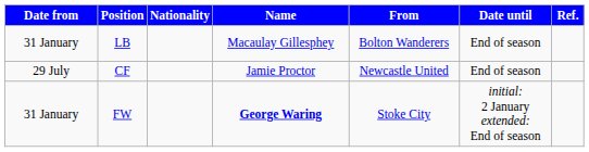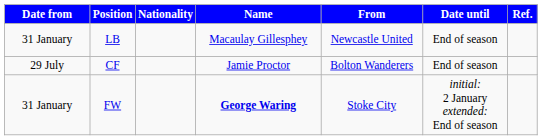LB | From: Bolton Wanderers -> Newcastle United
CF | From: Newcastle United -> Bolton Wanderers
